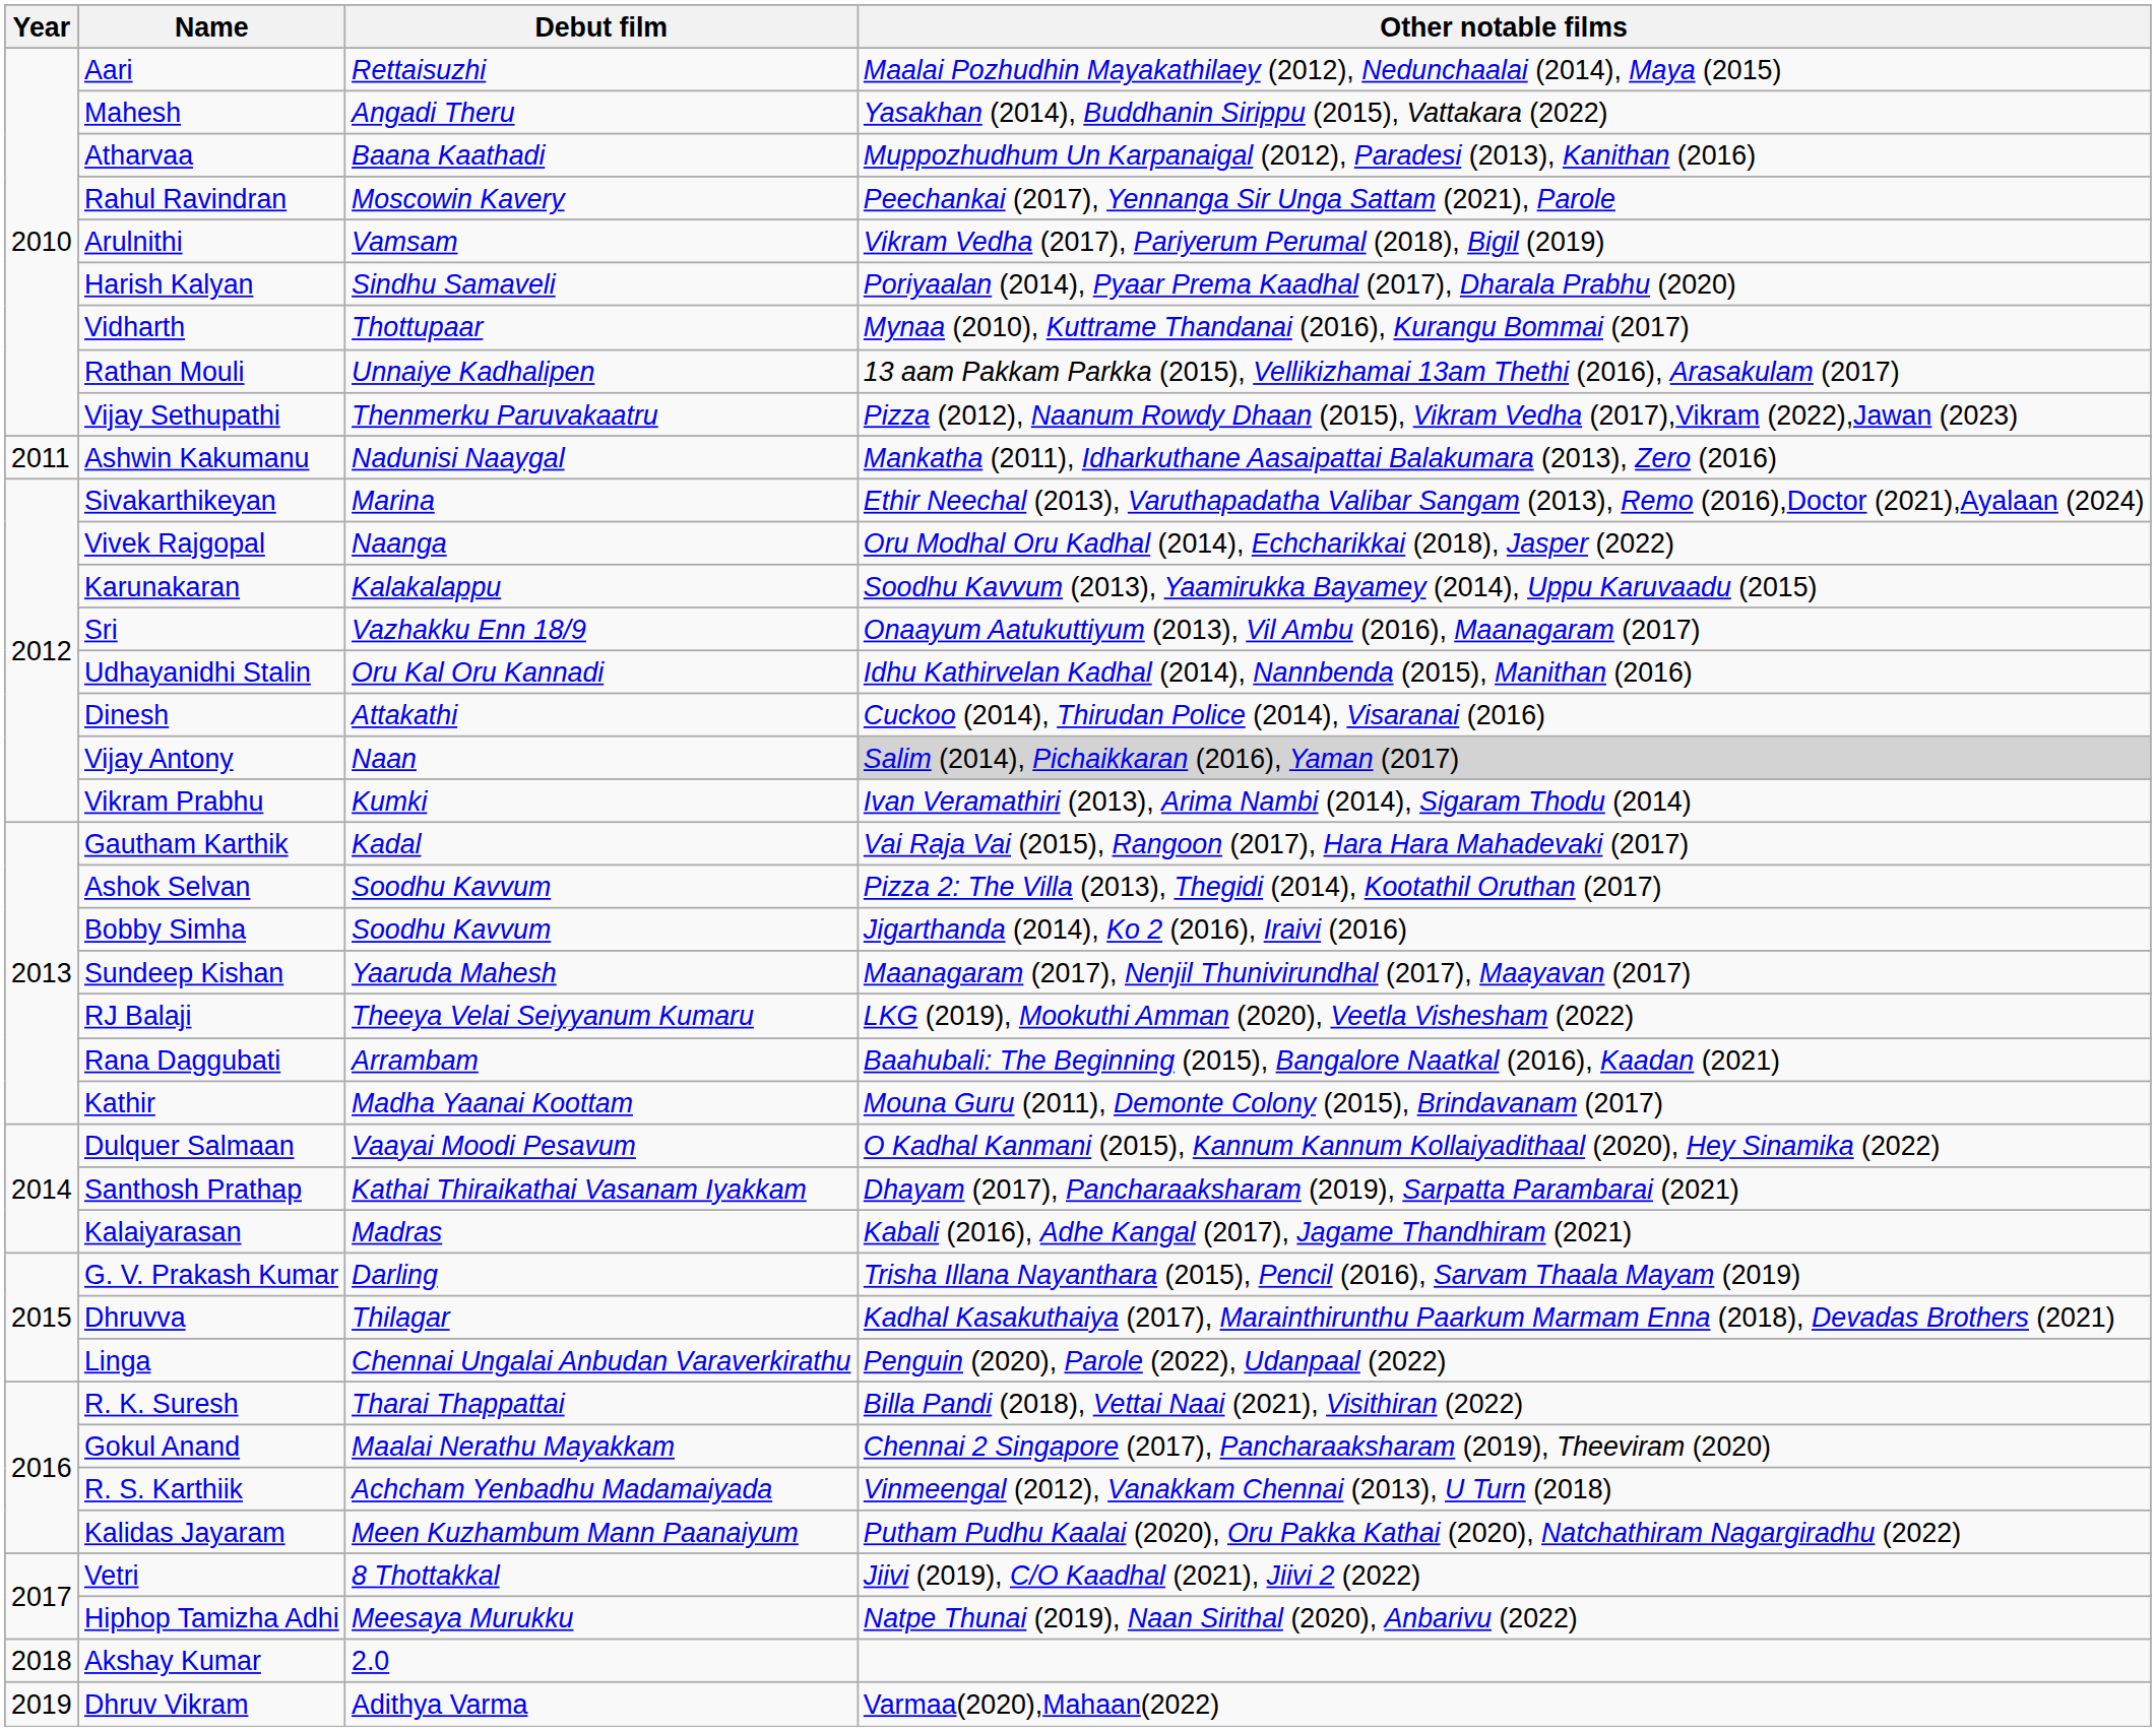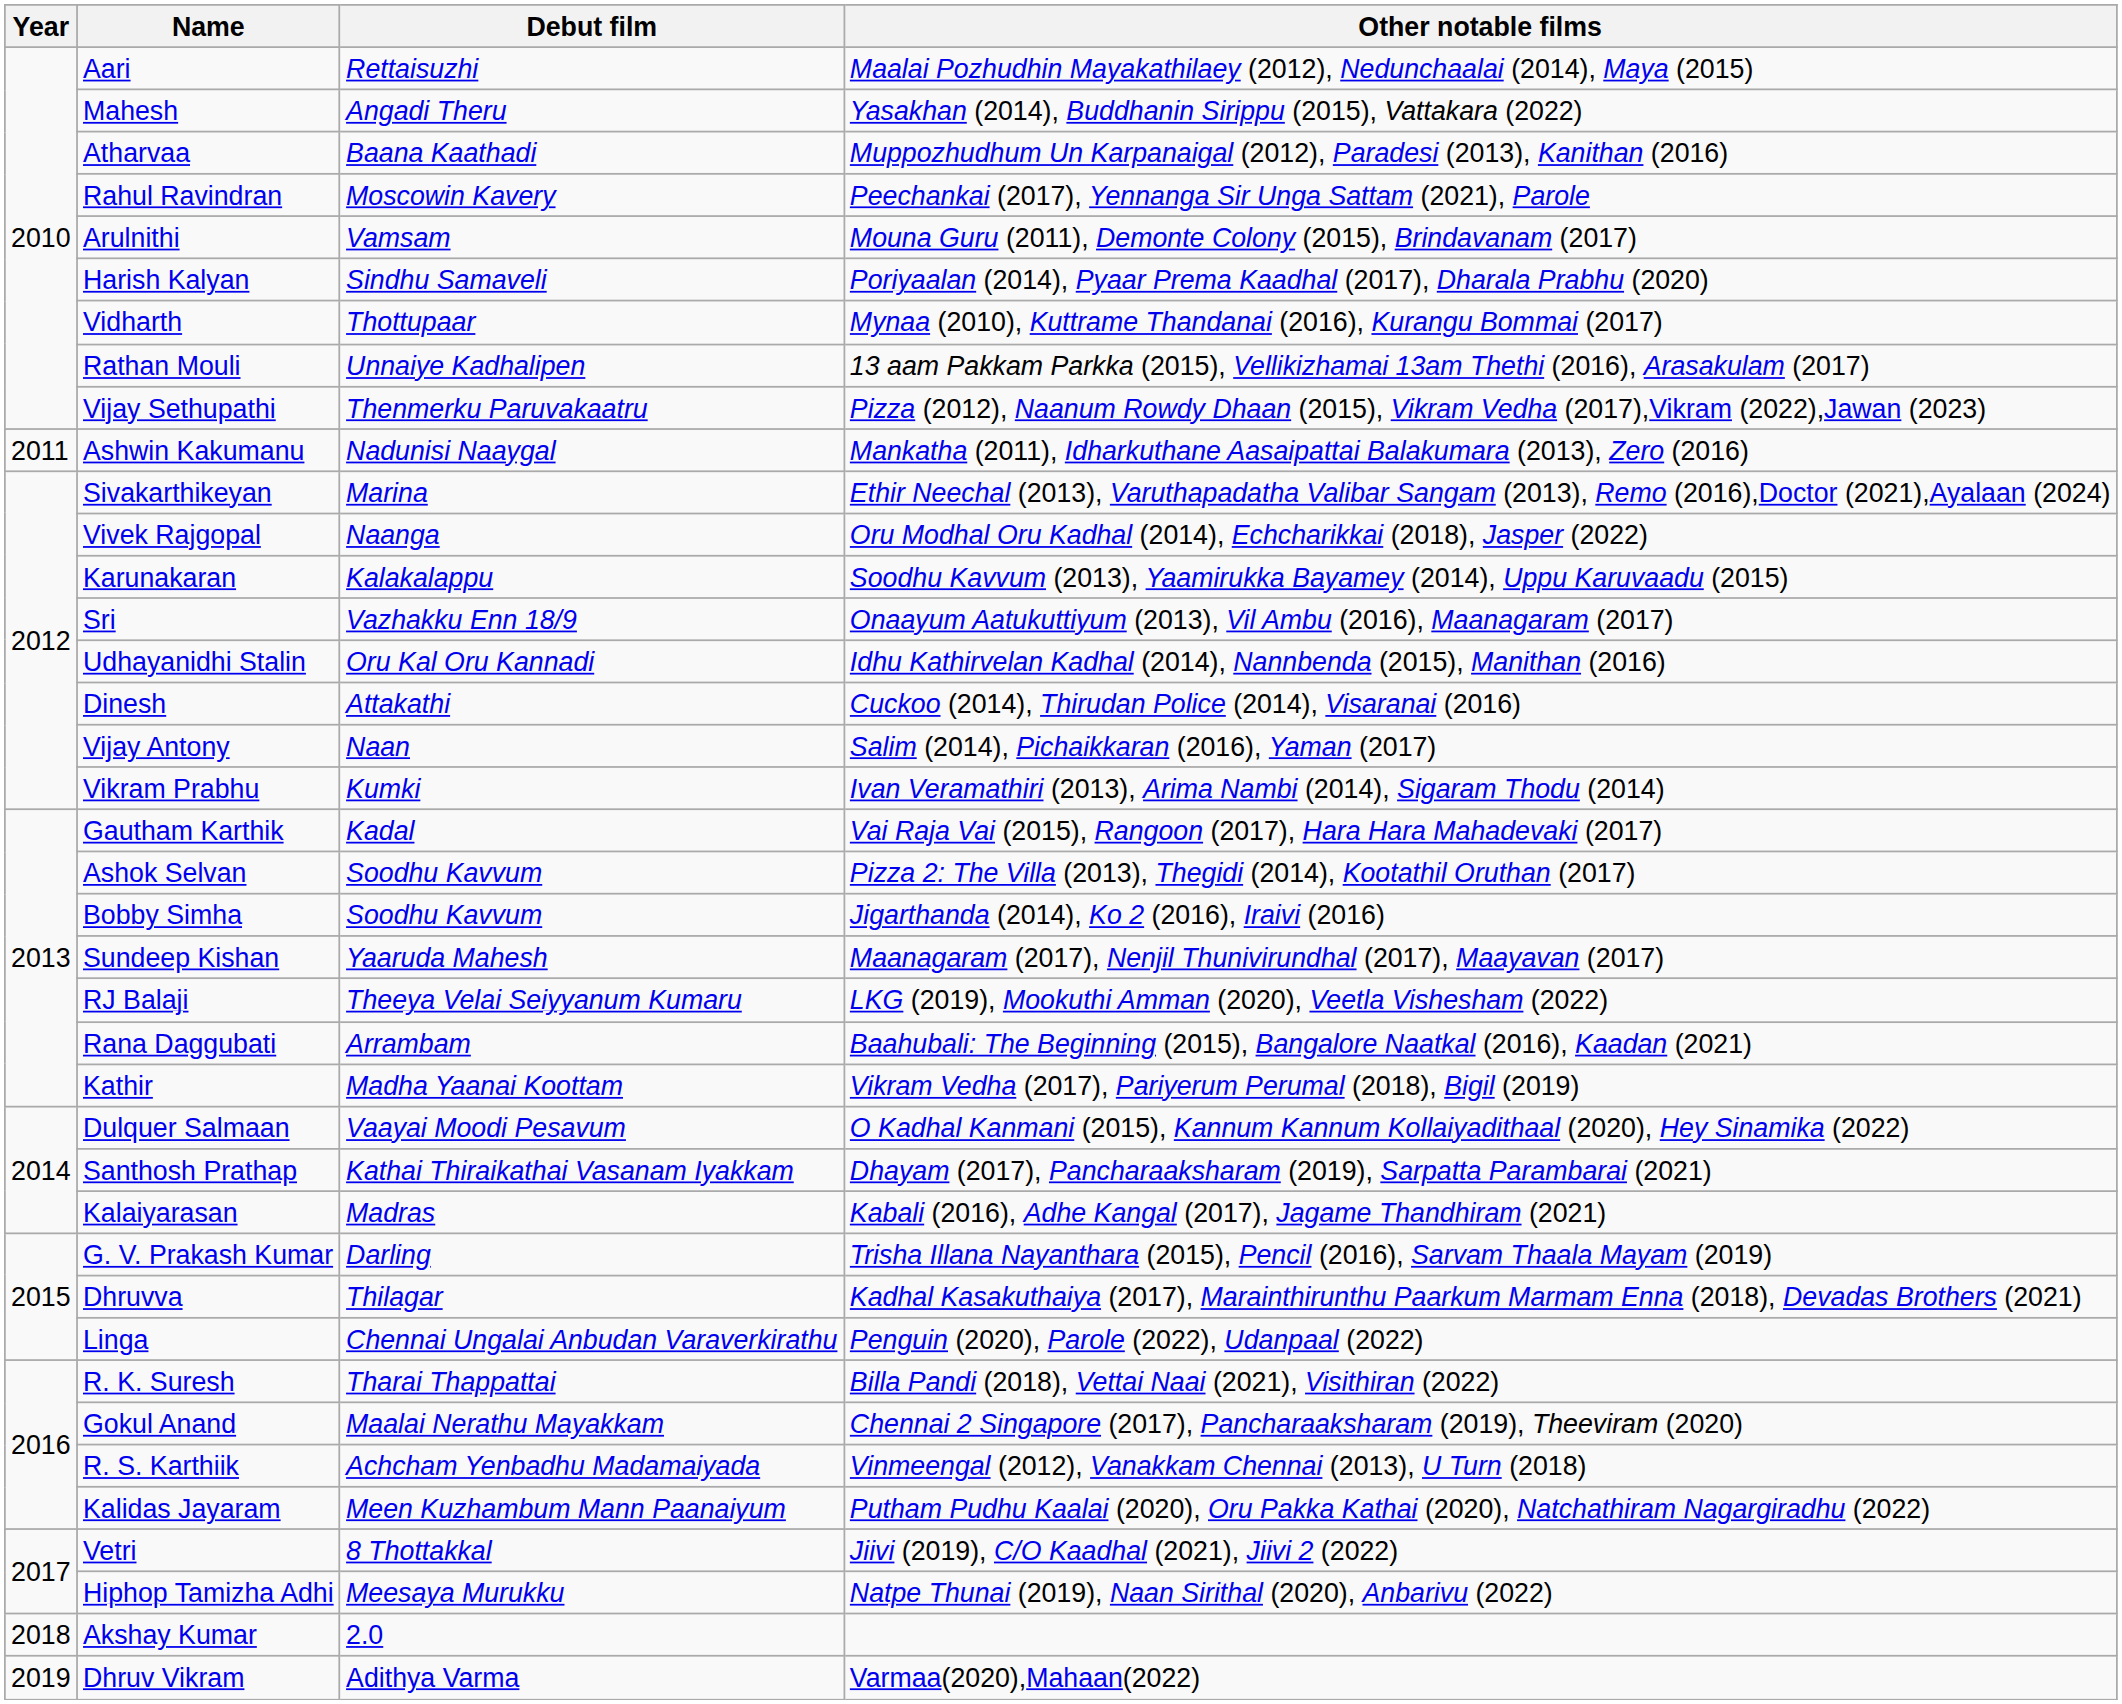Arulnithi | Other notable films: Vikram Vedha (2017), Pariyerum Perumal (2018), Bigil (2019) -> Mouna Guru (2011), Demonte Colony (2015), Brindavanam (2017)
Vijay Antony | Other notable films: lightgrey background -> no background
Kathir | Other notable films: Mouna Guru (2011), Demonte Colony (2015), Brindavanam (2017) -> Vikram Vedha (2017), Pariyerum Perumal (2018), Bigil (2019)
